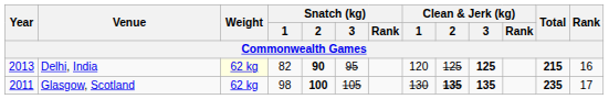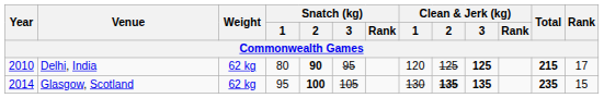Delhi, India | Year: 2013 -> 2010
Delhi, India | Weight: lightyellow background -> no background
Delhi, India | Snatch (kg) / 1: 82 -> 80
Delhi, India | Rank: 16 -> 17
Glasgow, Scotland | Year: 2011 -> 2014
Glasgow, Scotland | Snatch (kg) / 1: 98 -> 95
Glasgow, Scotland | Rank: 17 -> 15
